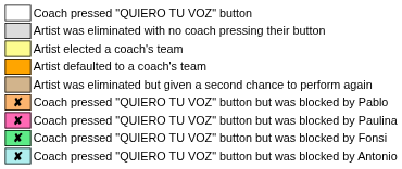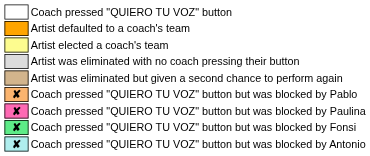rows swapped: Artist defaulted to a coach's team <-> Artist was eliminated with no coach pressing their button
